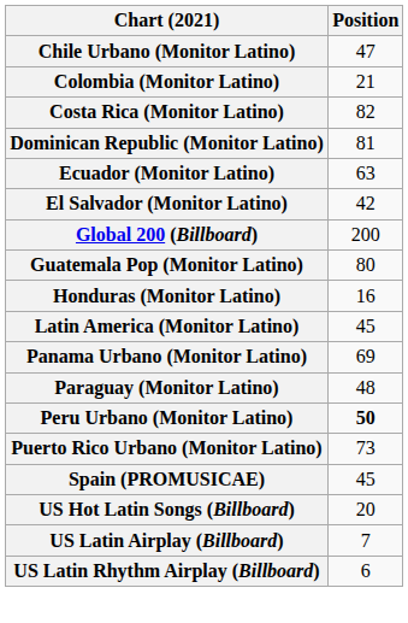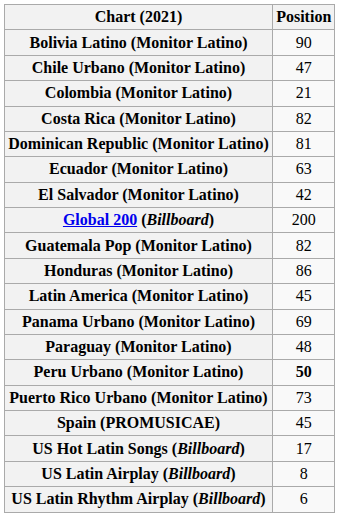+ row: Bolivia Latino (Monitor Latino) | 90
Guatemala Pop (Monitor Latino) | Position: 80 -> 82
Honduras (Monitor Latino) | Position: 16 -> 86
US Hot Latin Songs (Billboard) | Position: 20 -> 17
US Latin Airplay (Billboard) | Position: 7 -> 8
